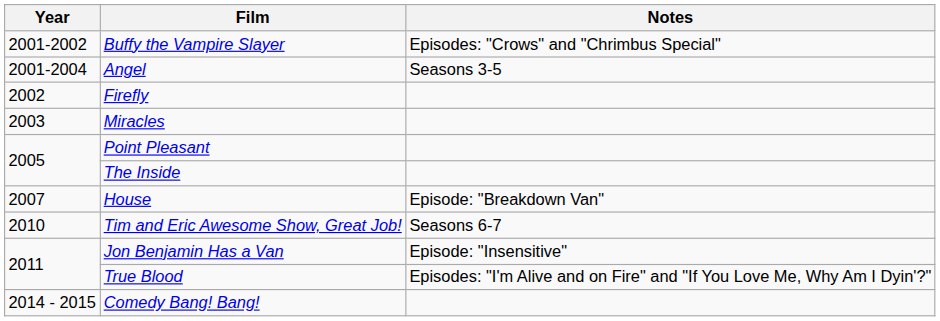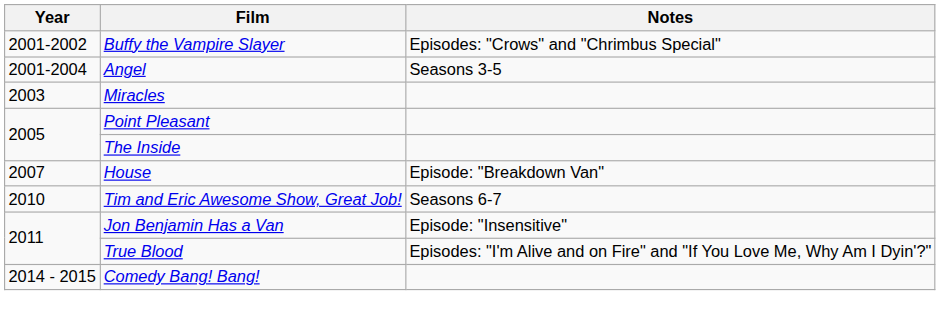- row: 2002 | Firefly
